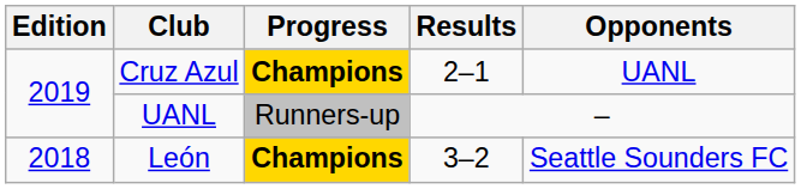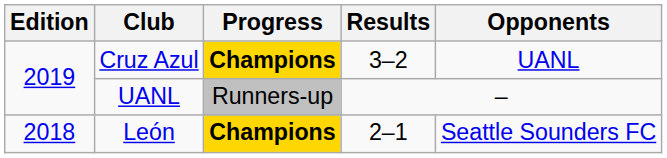Cruz Azul | Results: 2–1 -> 3–2
León | Results: 3–2 -> 2–1
